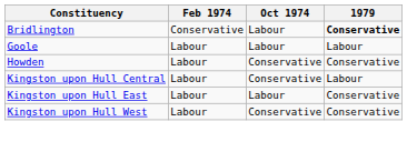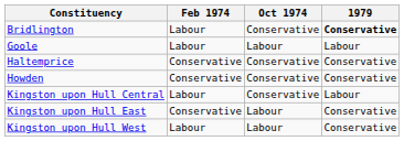Bridlington | Feb 1974: Conservative -> Labour
Bridlington | Oct 1974: Labour -> Conservative
+ row: Haltemprice | Conservative | Conservative | Conservative
Howden | Feb 1974: Labour -> Conservative
Kingston upon Hull East | Feb 1974: Labour -> Conservative
Kingston upon Hull West | Oct 1974: Conservative -> Labour
